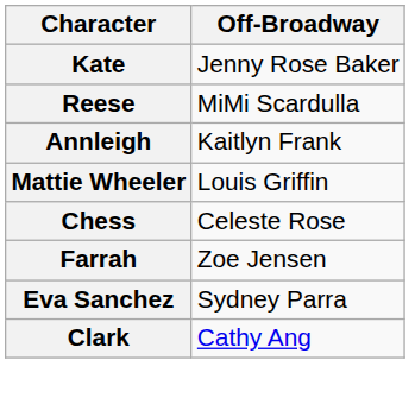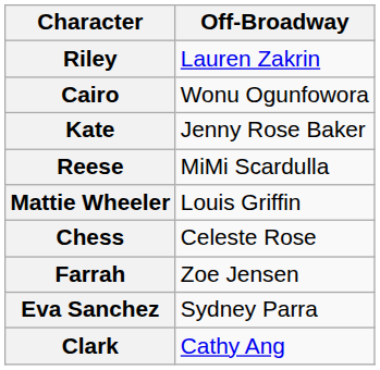+ row: Riley | Lauren Zakrin
+ row: Cairo | Wonu Ogunfowora
- row: Annleigh | Kaitlyn Frank
